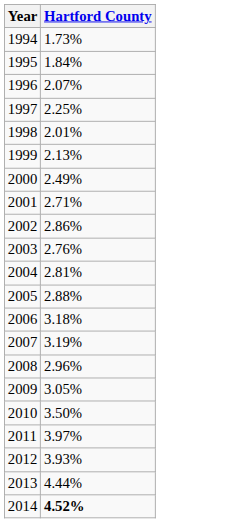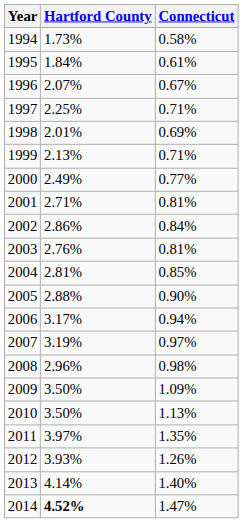+ column: Connecticut | 0.58% | 0.61% | 0.67% | 0.71% | 0.69% | 0.71% | 0.77% | 0.81% | 0.84% | 0.81% | 0.85% | 0.90% | 0.94% | 0.97% | 0.98% | 1.09% | 1.13% | 1.35% | 1.26% | 1.40% | 1.47%
2006 | Hartford County: 3.18% -> 3.17%
2009 | Hartford County: 3.05% -> 3.50%
2013 | Hartford County: 4.44% -> 4.14%
